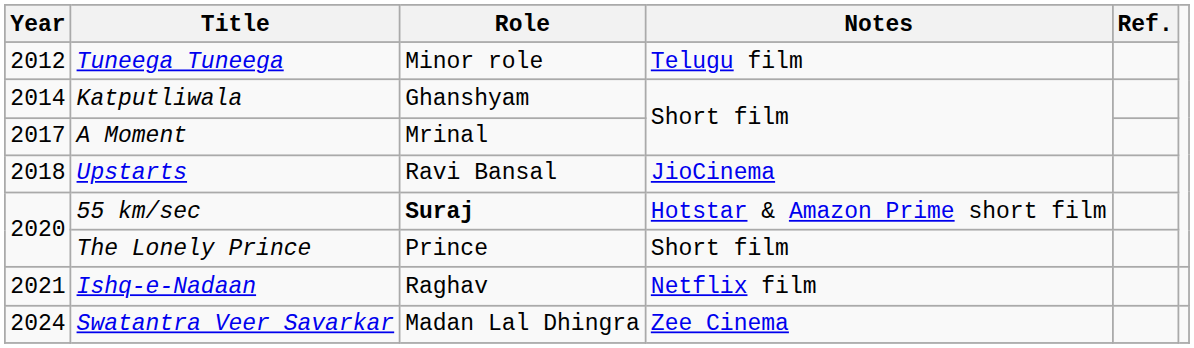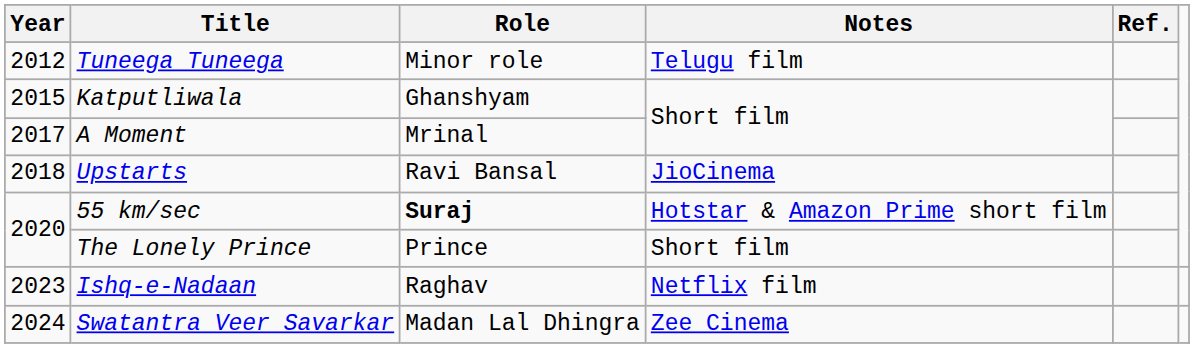Katputliwala | Year: 2014 -> 2015
Ishq-e-Nadaan | Year: 2021 -> 2023
